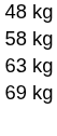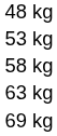+ row: 53 kg
